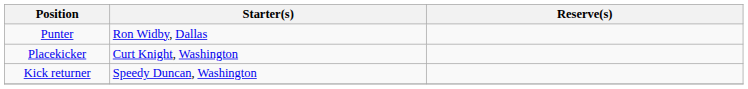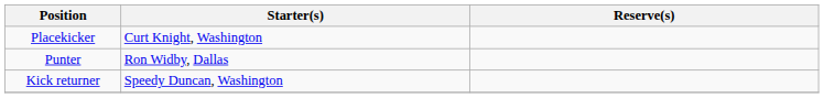rows swapped: Punter <-> Placekicker
